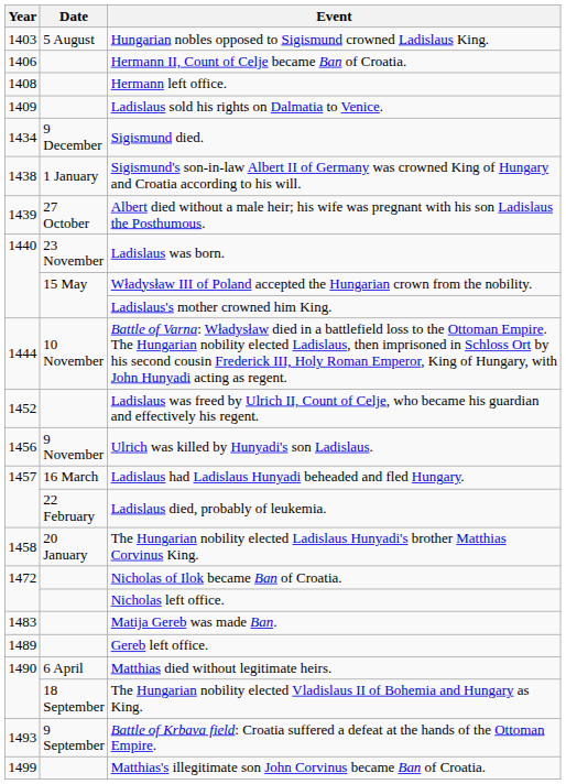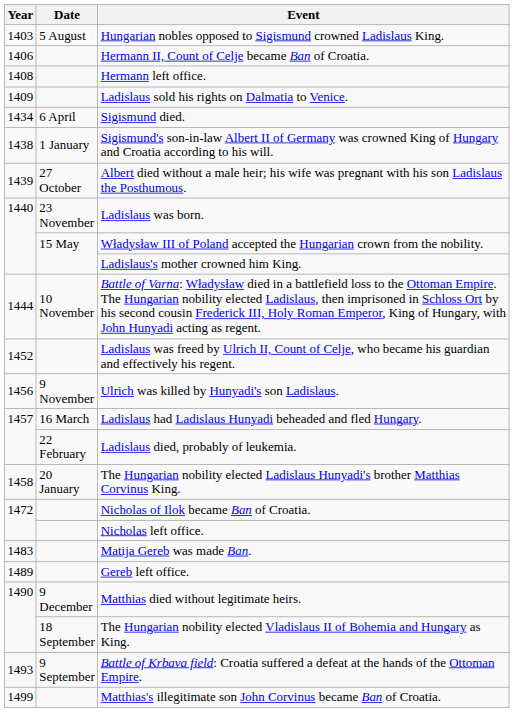Sigismund died. | Date: 9 December -> 6 April
Matthias died without legitimate heirs. | Date: 6 April -> 9 December
